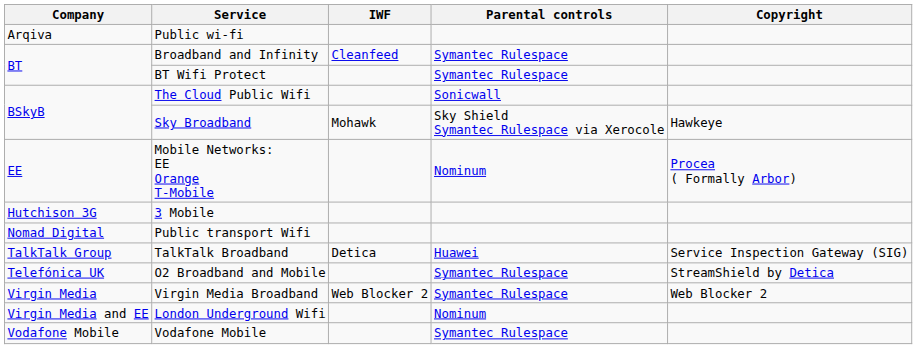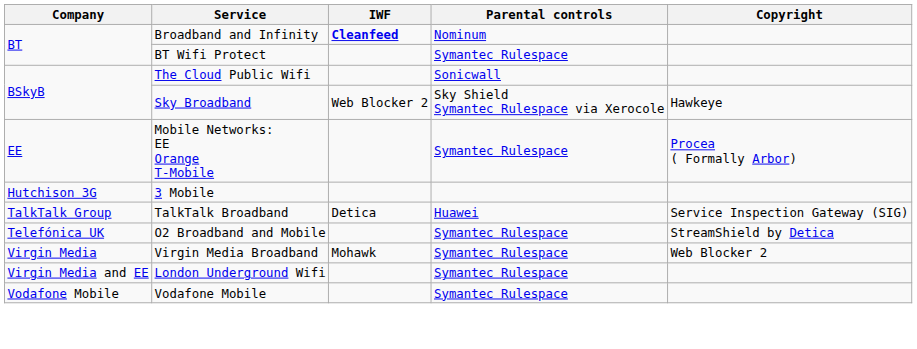- row: Arqiva | Public wi-fi
Broadband and Infinity | IWF: normal -> bold
Broadband and Infinity | Parental controls: Symantec Rulespace -> Nominum
Sky Broadband | IWF: Mohawk -> Web Blocker 2
Mobile Networks: EE Orange T-Mobile | Parental controls: Nominum -> Symantec Rulespace
- row: Nomad Digital | Public transport Wifi
Virgin Media Broadband | IWF: Web Blocker 2 -> Mohawk
London Underground Wifi | Parental controls: Nominum -> Symantec Rulespace
